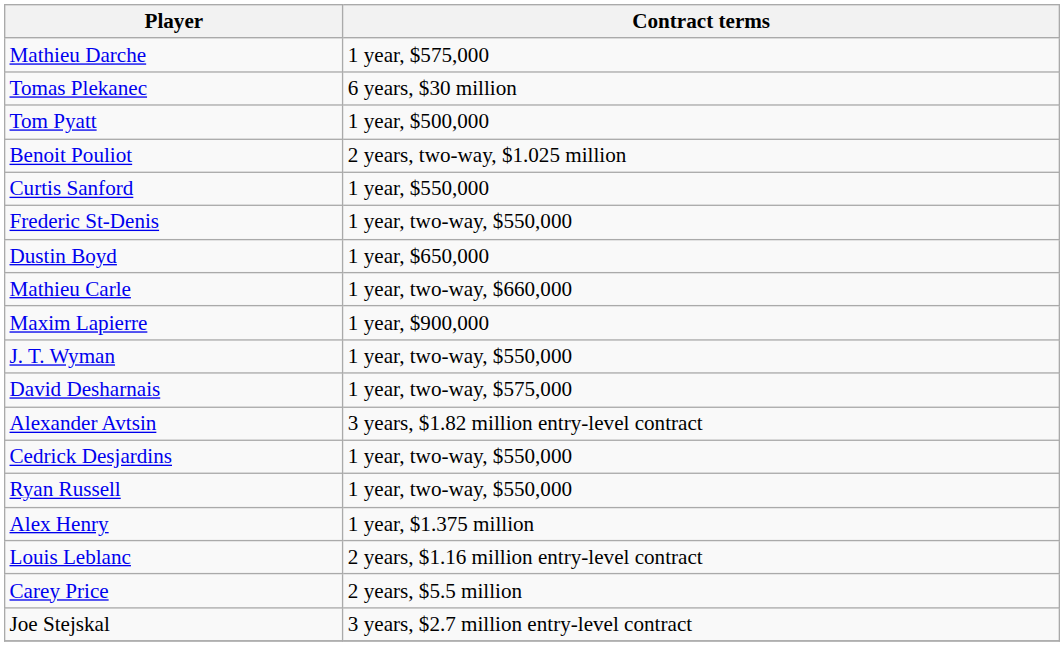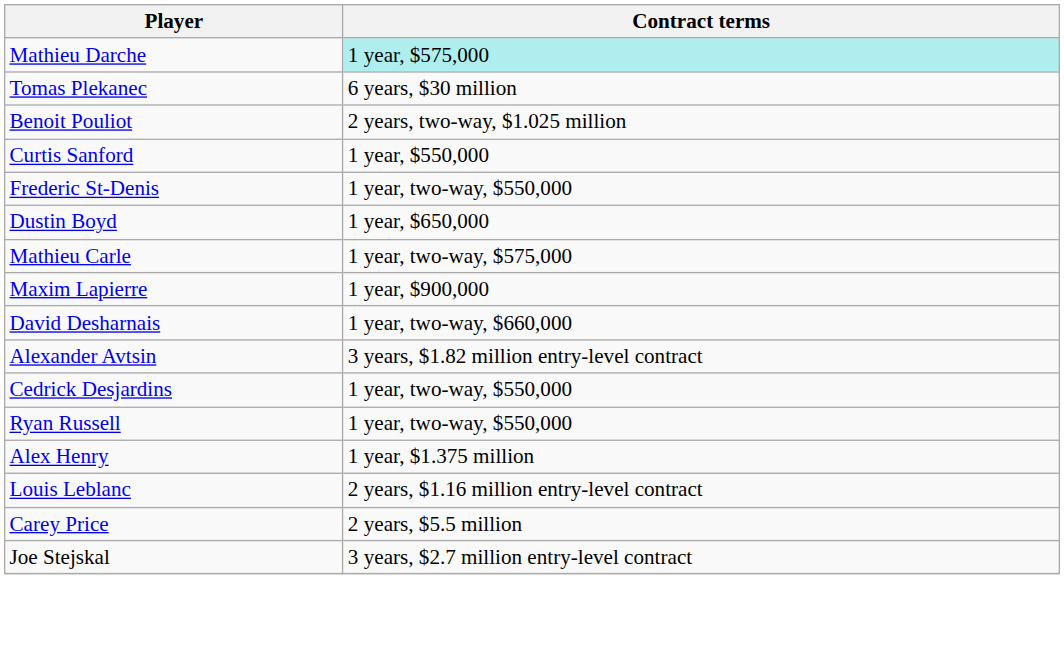Mathieu Darche | Contract terms: no background -> paleturquoise background
- row: Tom Pyatt | 1 year, $500,000
Mathieu Carle | Contract terms: 1 year, two-way, $660,000 -> 1 year, two-way, $575,000
- row: J. T. Wyman | 1 year, two-way, $550,000
David Desharnais | Contract terms: 1 year, two-way, $575,000 -> 1 year, two-way, $660,000
